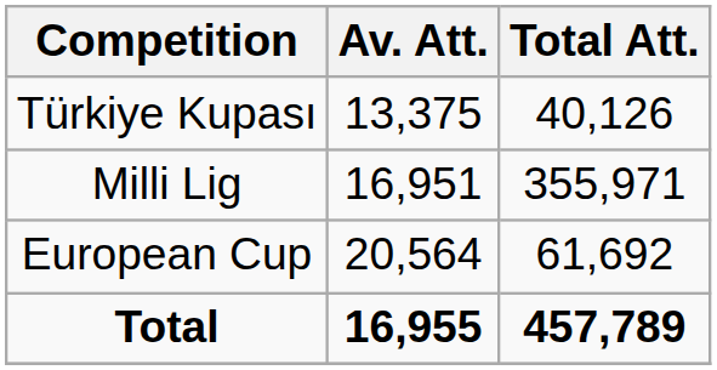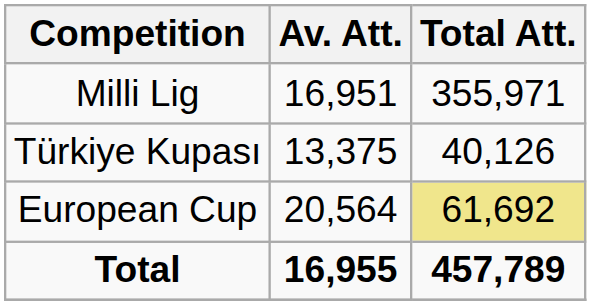rows swapped: Milli Lig <-> Türkiye Kupası
European Cup | Total Att.: no background -> khaki background
